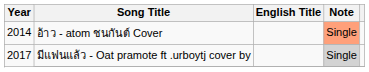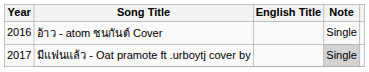อ้าว - atom ชนกันต์ Cover | Year: 2014 -> 2016
อ้าว - atom ชนกันต์ Cover | Note: lightsalmon background -> no background
